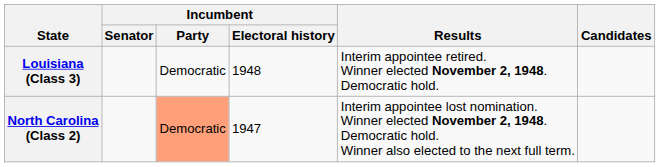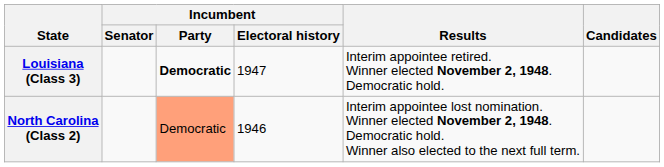Louisiana (Class 3) | Incumbent / Party: normal -> bold
Louisiana (Class 3) | Incumbent / Electoral history: 1948 -> 1947
North Carolina (Class 2) | Incumbent / Electoral history: 1947 -> 1946
